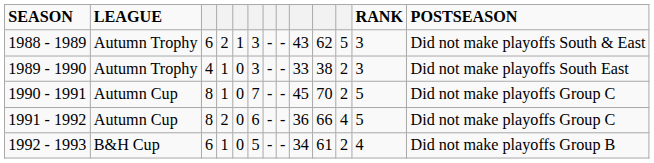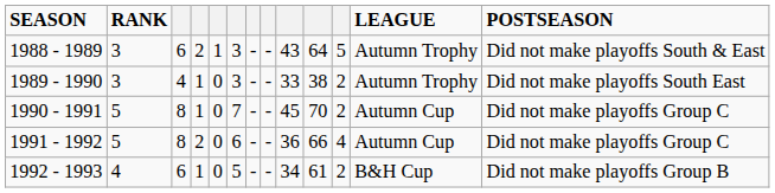columns swapped: LEAGUE <-> RANK
1988 - 1989 | column 10: 62 -> 64
